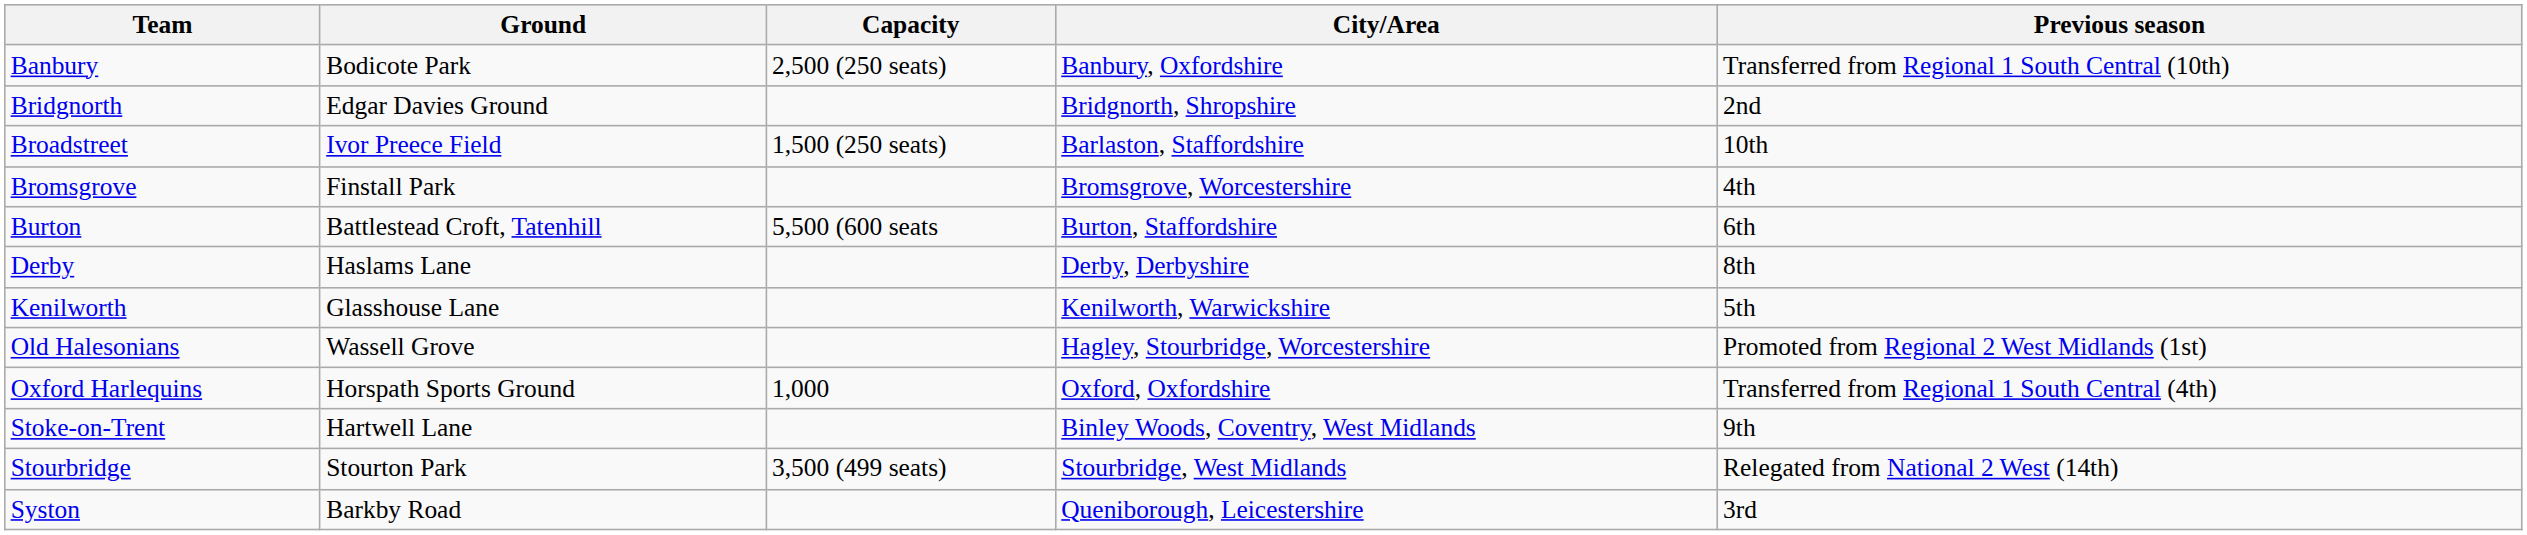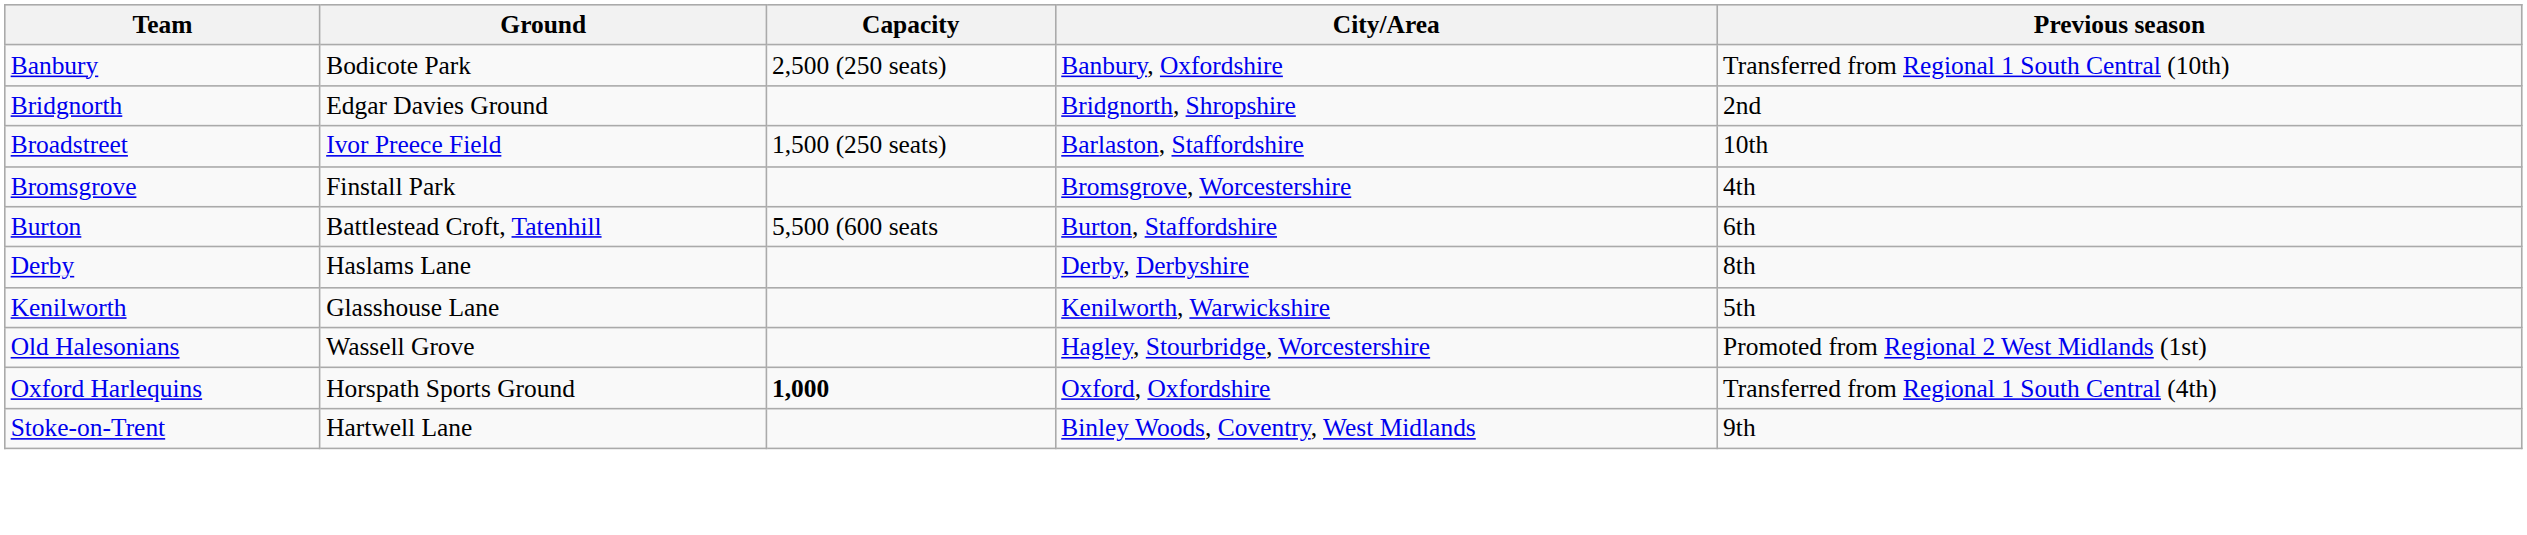Oxford Harlequins | Capacity: normal -> bold
- row: Stourbridge | Stourton Park | 3,500 (499 seats) | Stourbridge, West Midlands | Relegated from National 2 West (14th)
- row: Syston | Barkby Road | Queniborough, Leicestershire | 3rd
